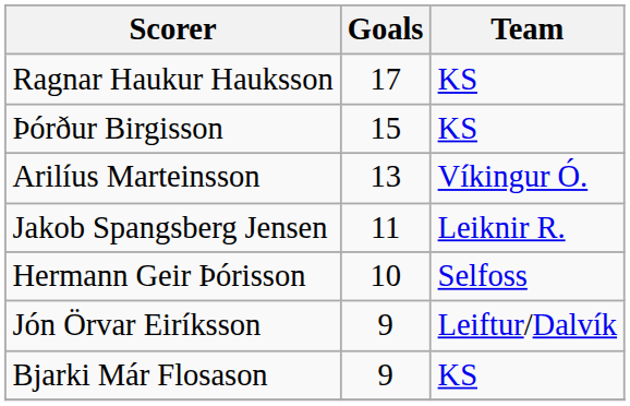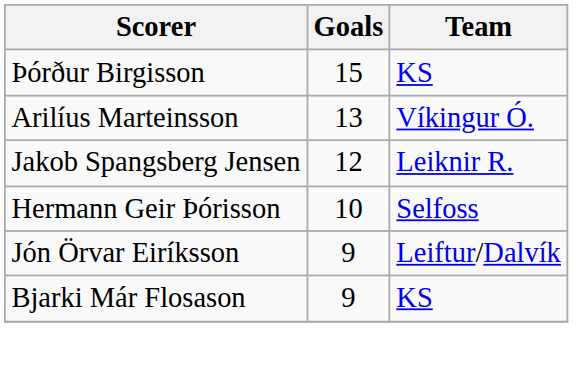- row: Ragnar Haukur Hauksson | 17 | KS
Jakob Spangsberg Jensen | Goals: 11 -> 12
